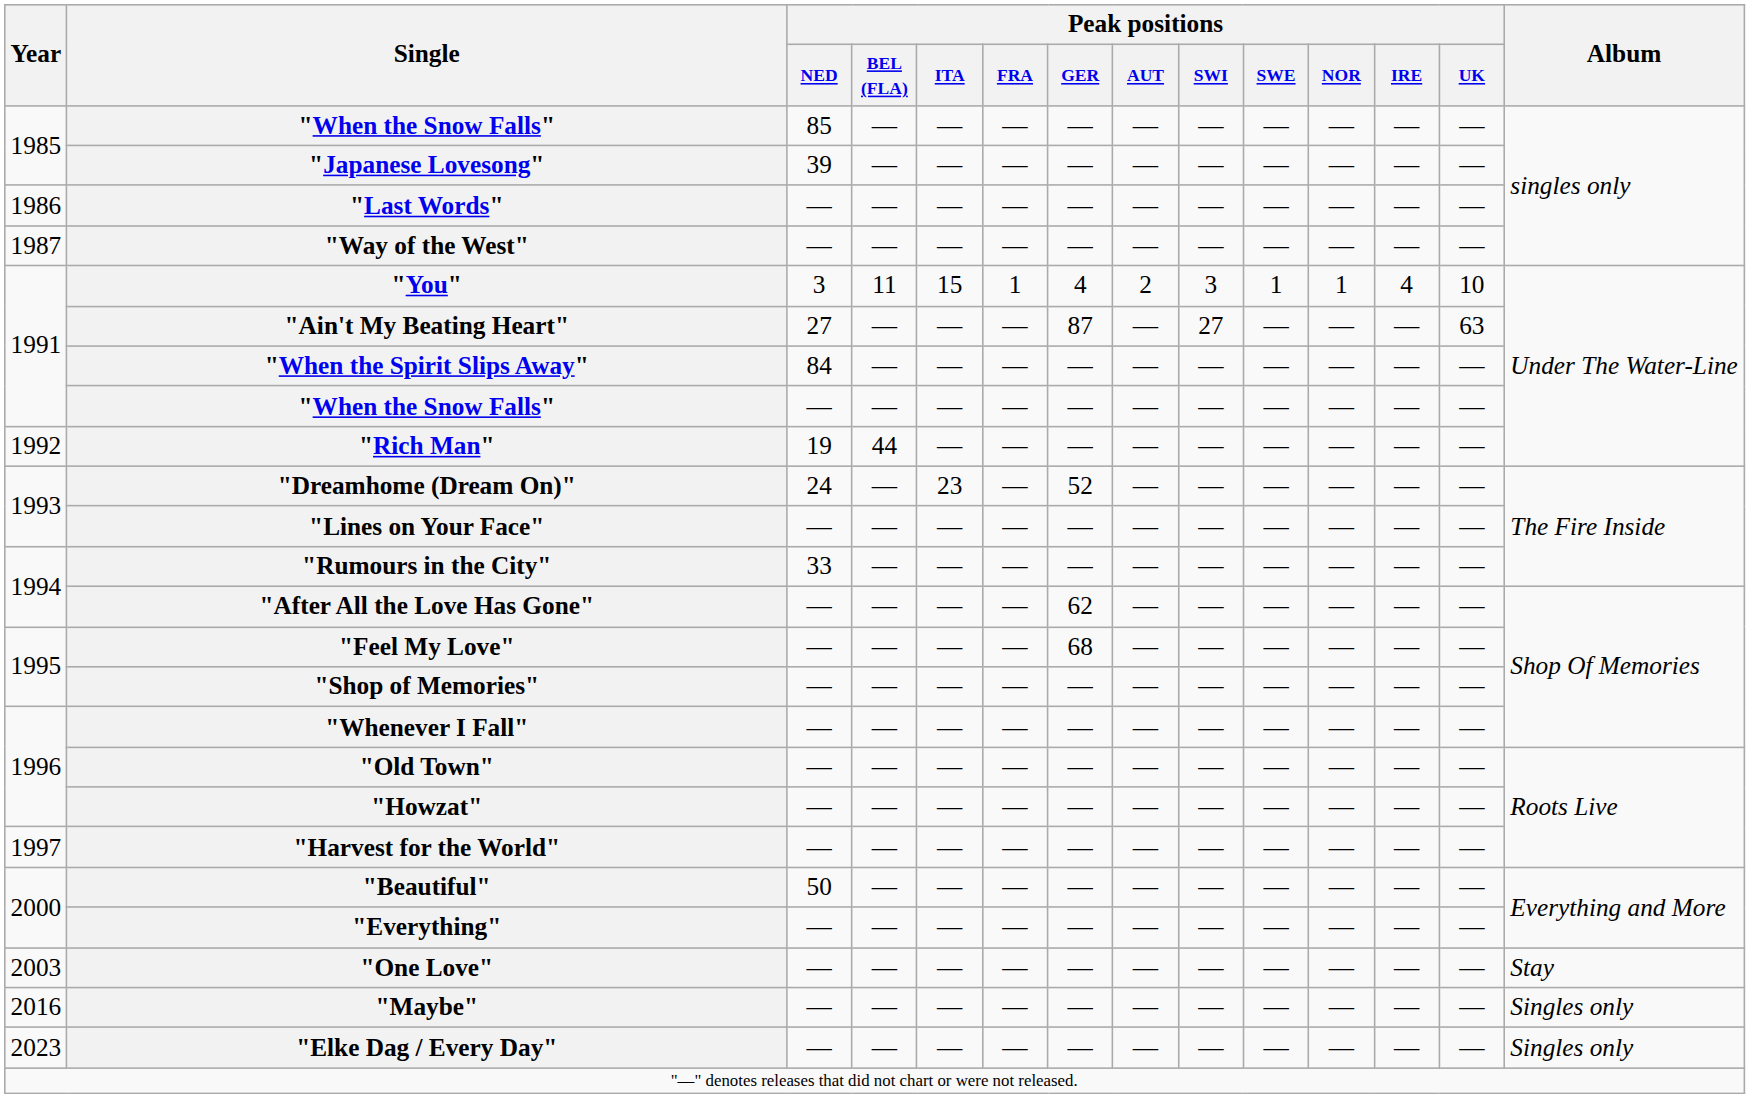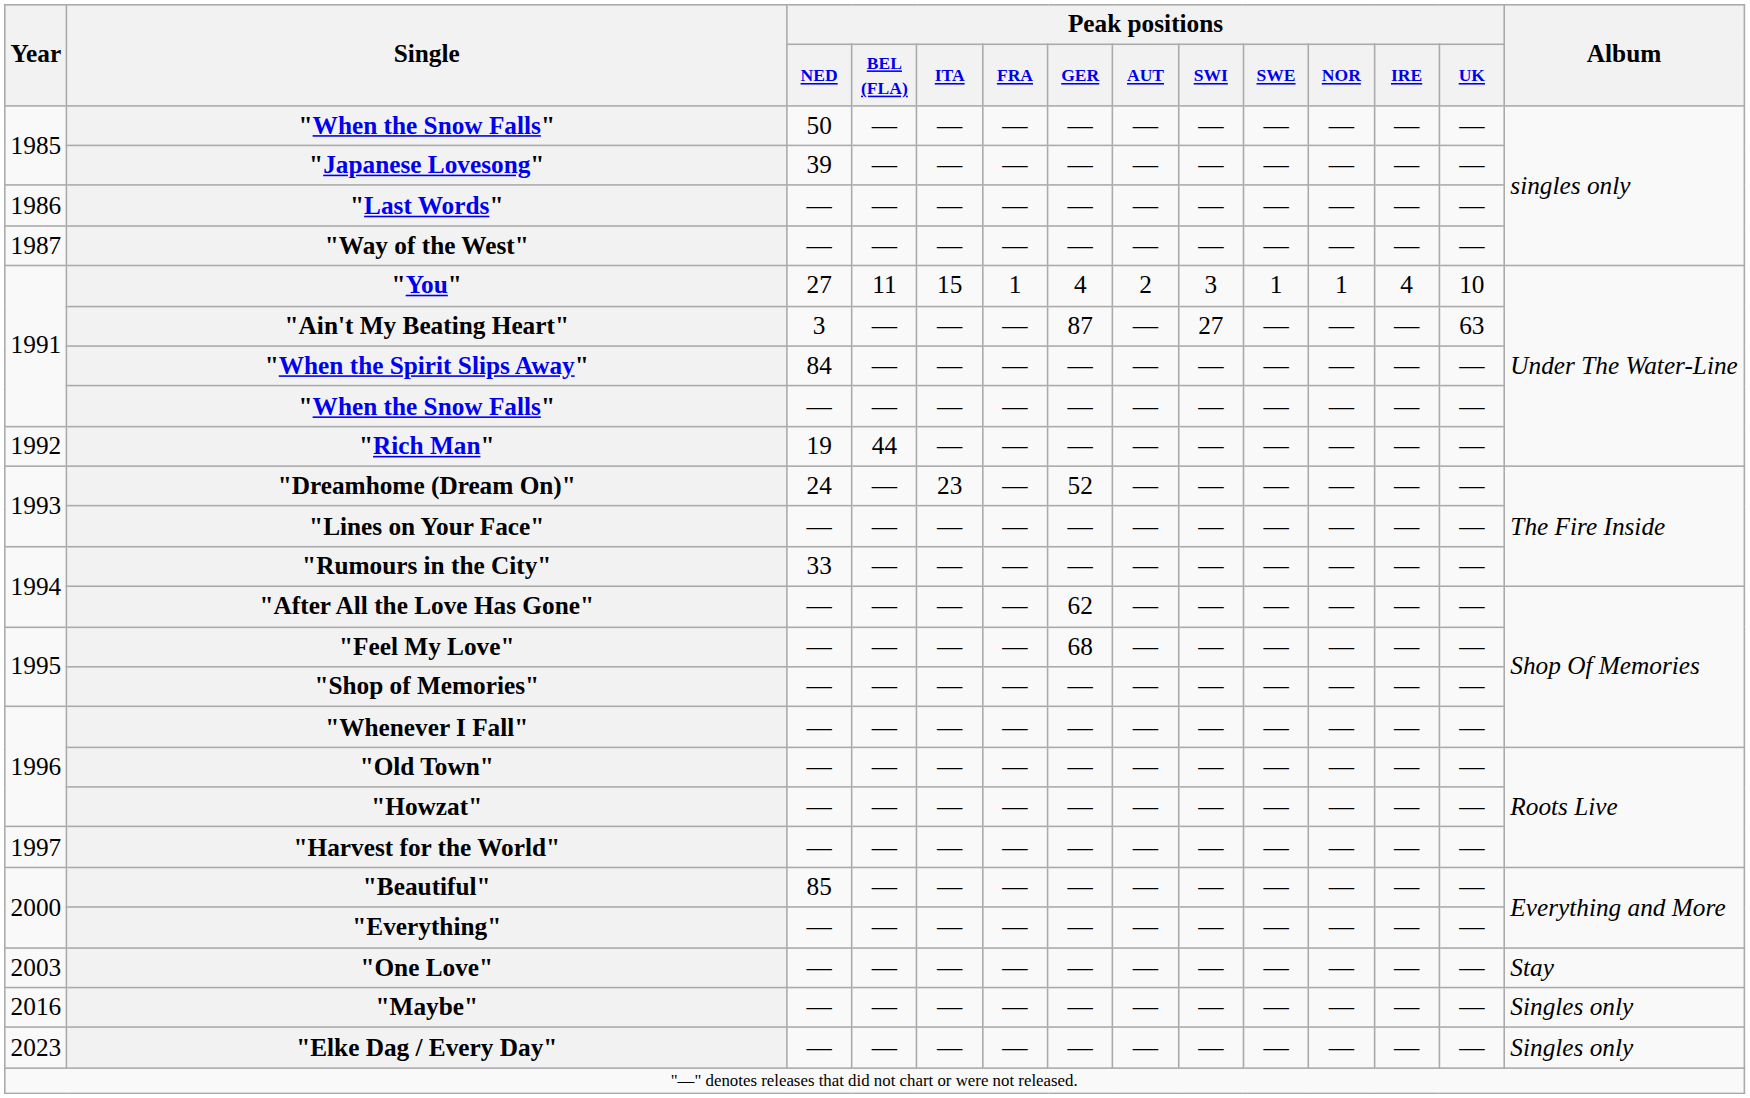1985 / "When the Snow Falls" | Peak positions / NED: 85 -> 50
"You" | Peak positions / NED: 3 -> 27
"Ain't My Beating Heart" | Peak positions / NED: 27 -> 3
"Beautiful" | Peak positions / NED: 50 -> 85
